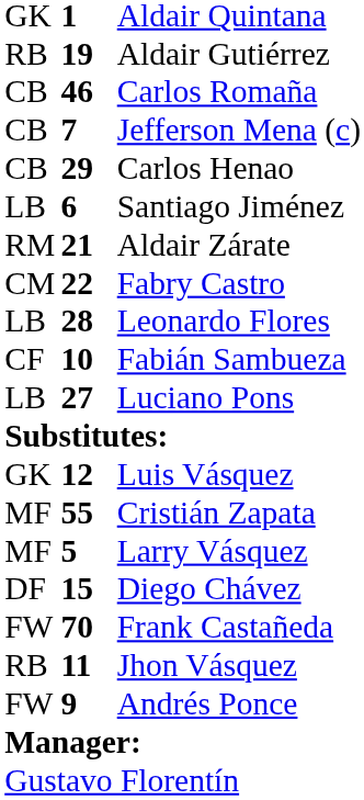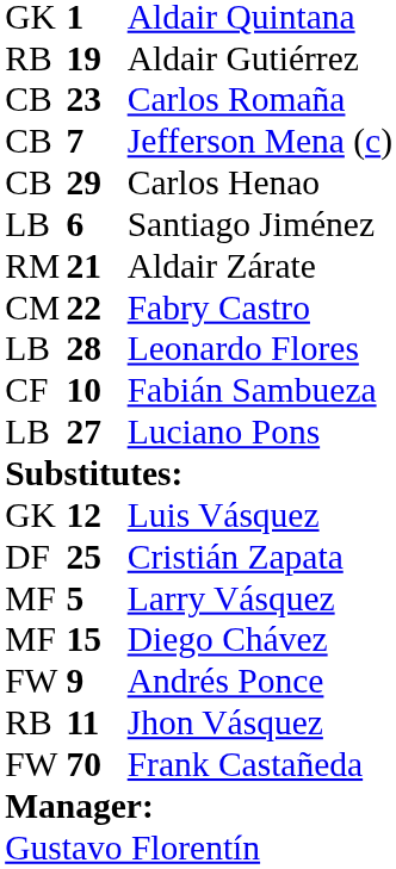Carlos Romaña | column 2: 46 -> 23
Cristián Zapata | column 1: MF -> DF
Cristián Zapata | column 2: 55 -> 25
Diego Chávez | column 1: DF -> MF
rows swapped: Andrés Ponce <-> Frank Castañeda
